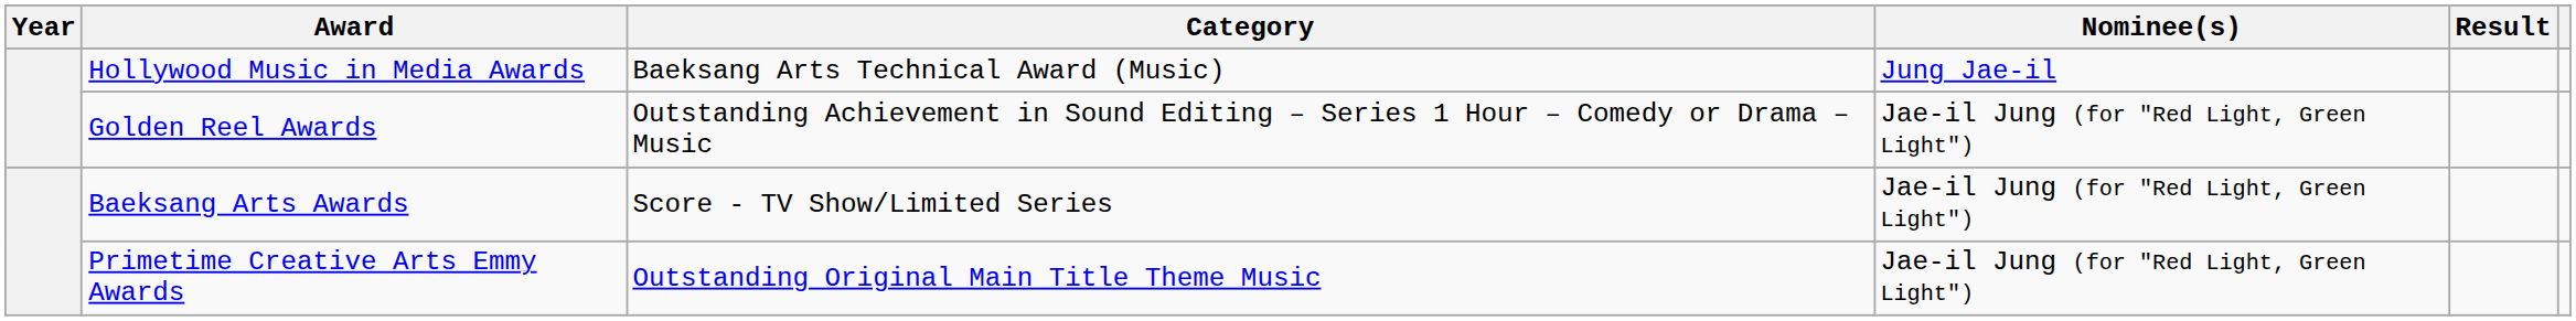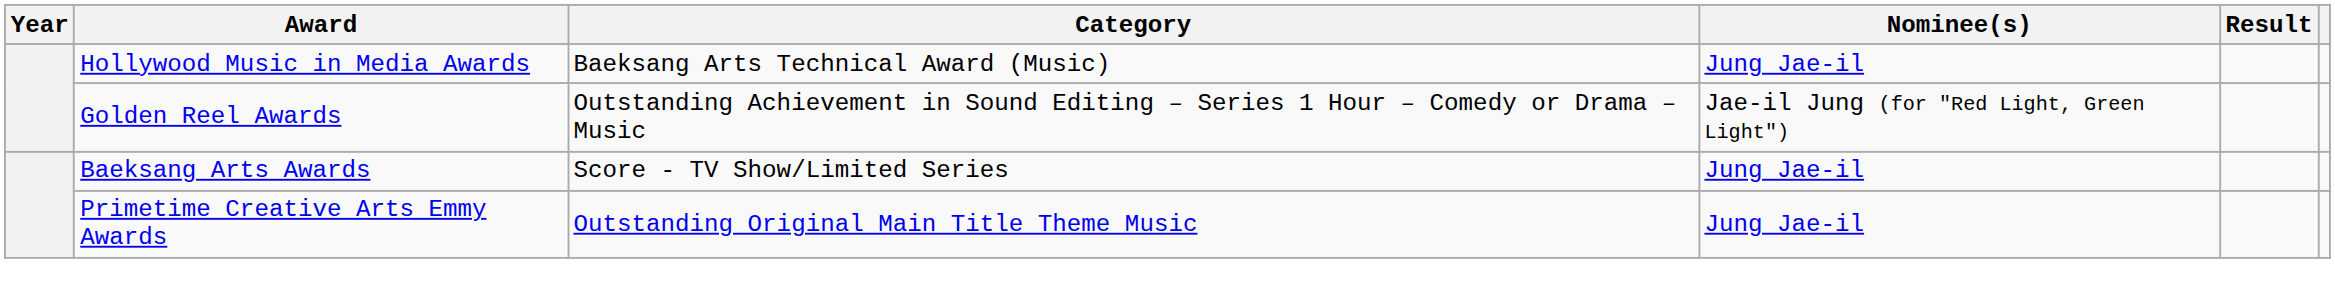Baeksang Arts Awards | Nominee(s): Jae-il Jung (for "Red Light, Green Light") -> Jung Jae-il
Primetime Creative Arts Emmy Awards | Nominee(s): Jae-il Jung (for "Red Light, Green Light") -> Jung Jae-il
